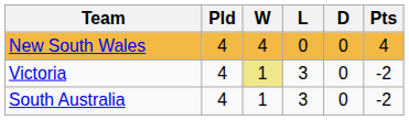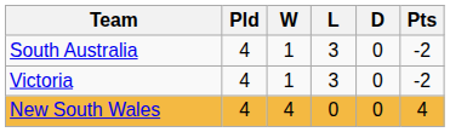rows swapped: New South Wales <-> South Australia
Victoria | W: khaki background -> no background
